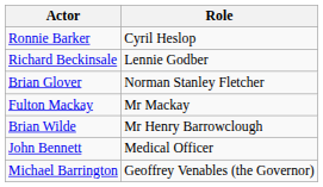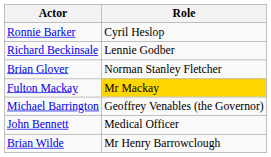Fulton Mackay | Role: no background -> gold background
rows swapped: Brian Wilde <-> Michael Barrington
